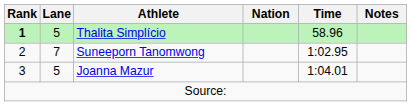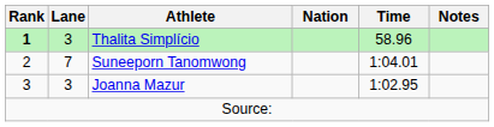Thalita Simplício | Lane: 5 -> 3
Suneeporn Tanomwong | Time: 1:02.95 -> 1:04.01
Joanna Mazur | Lane: 5 -> 3
Joanna Mazur | Time: 1:04.01 -> 1:02.95
